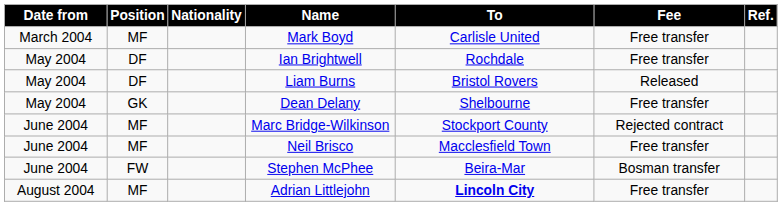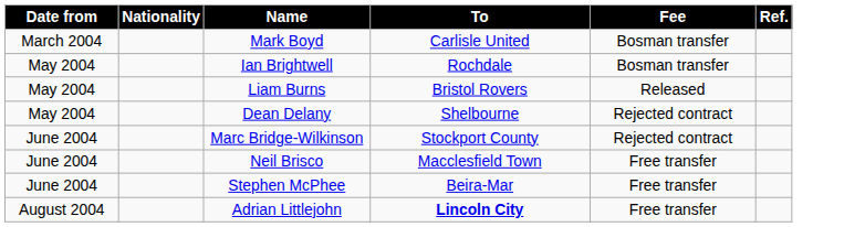- column: Position | MF | DF | DF | GK | MF | MF | FW | MF
Mark Boyd | Fee: Free transfer -> Bosman transfer
Ian Brightwell | Fee: Free transfer -> Bosman transfer
Dean Delany | Fee: Free transfer -> Rejected contract
Stephen McPhee | Fee: Bosman transfer -> Free transfer
